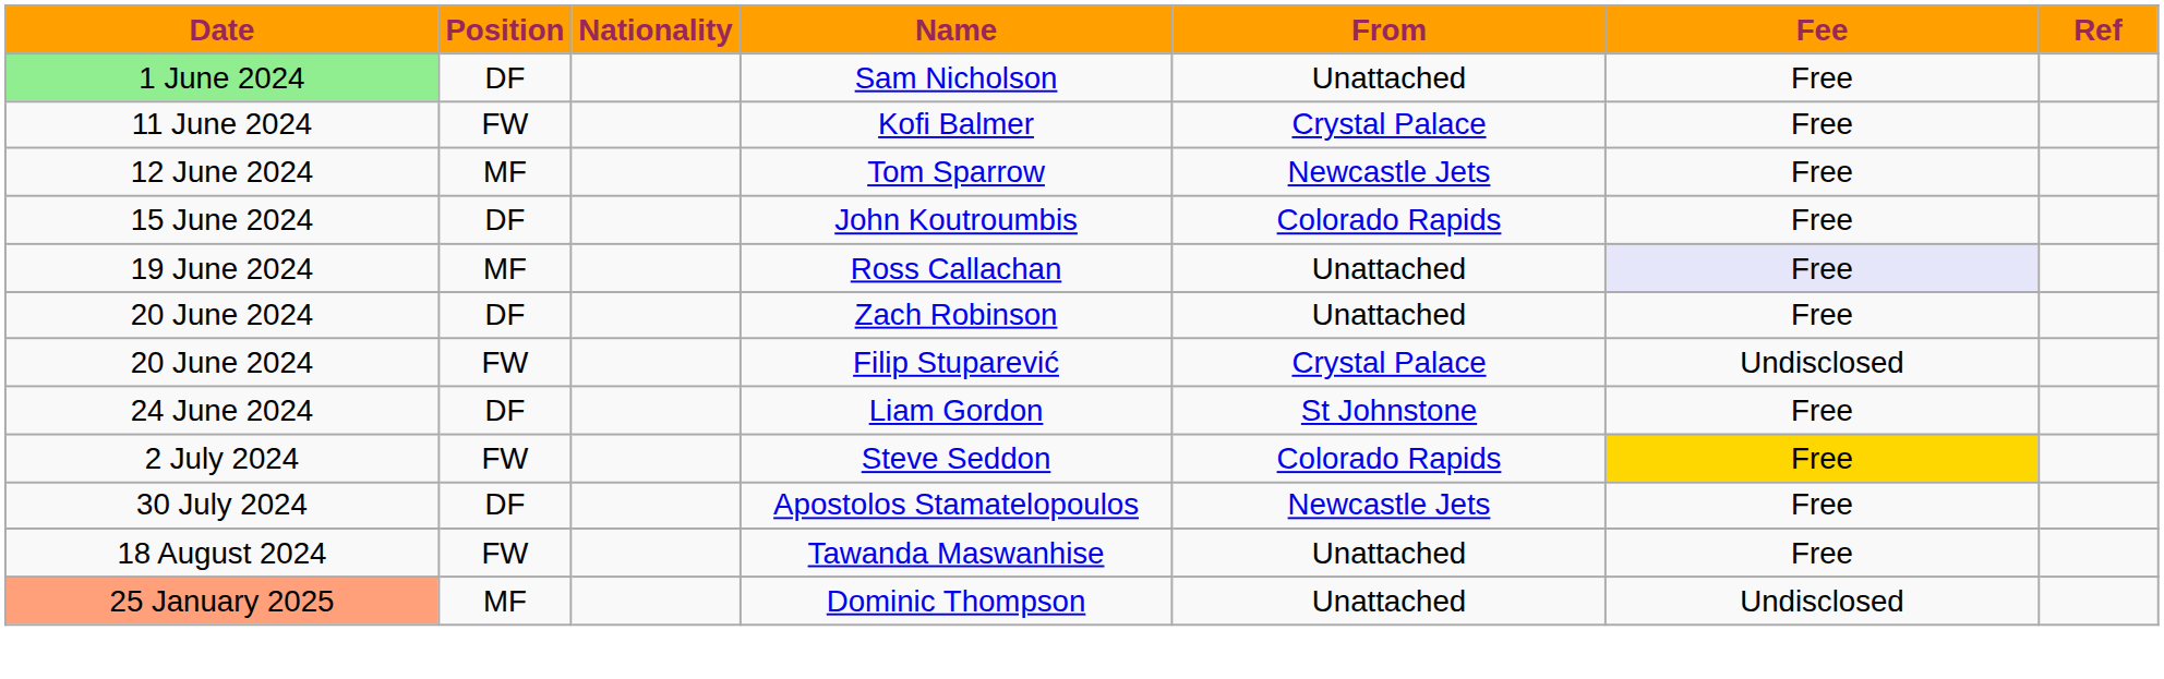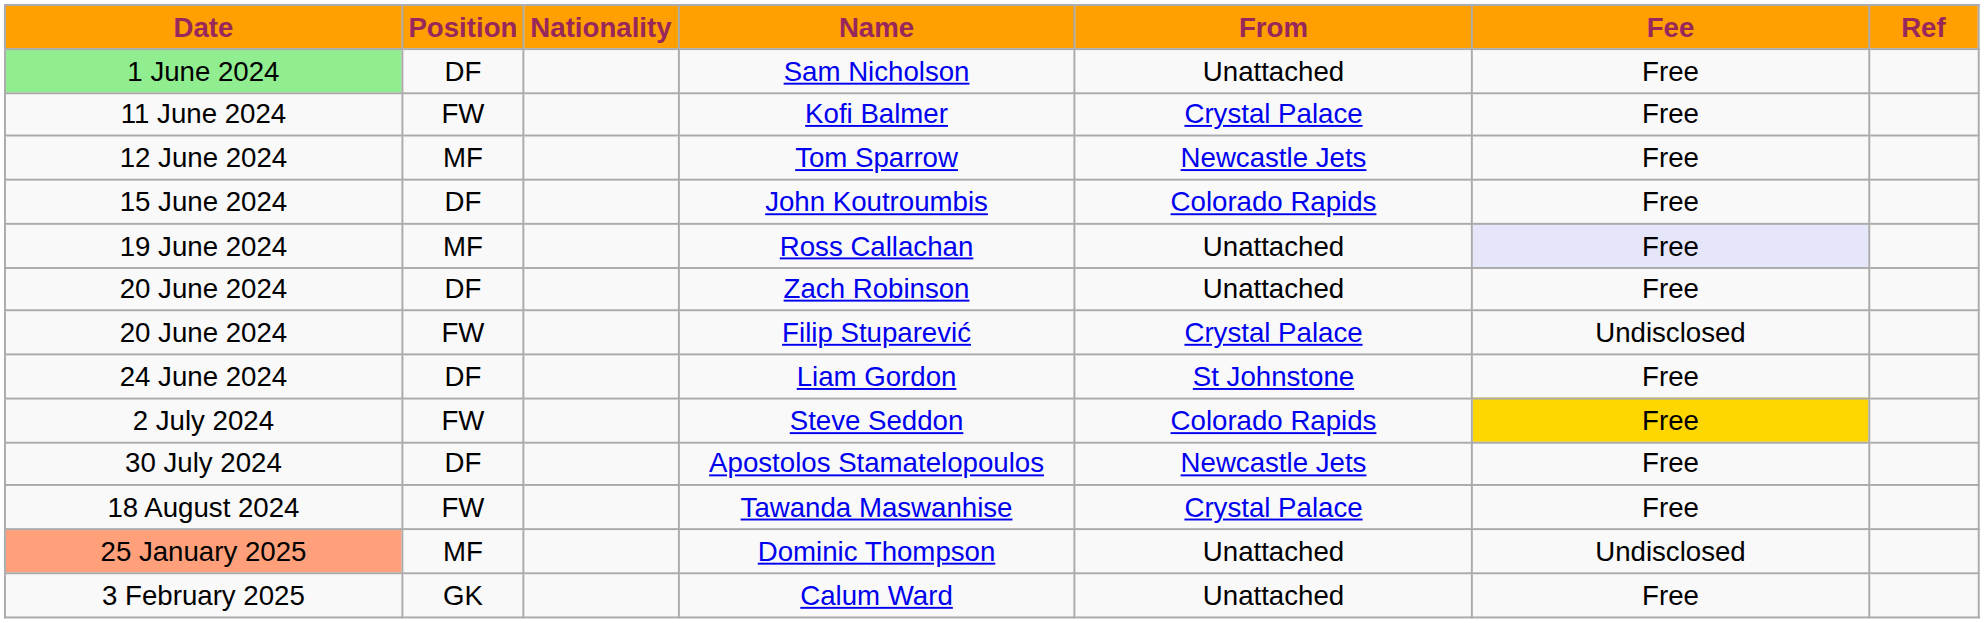Tawanda Maswanhise | From: Unattached -> Crystal Palace
+ row: 3 February 2025 | GK | Calum Ward | Unattached | Free
